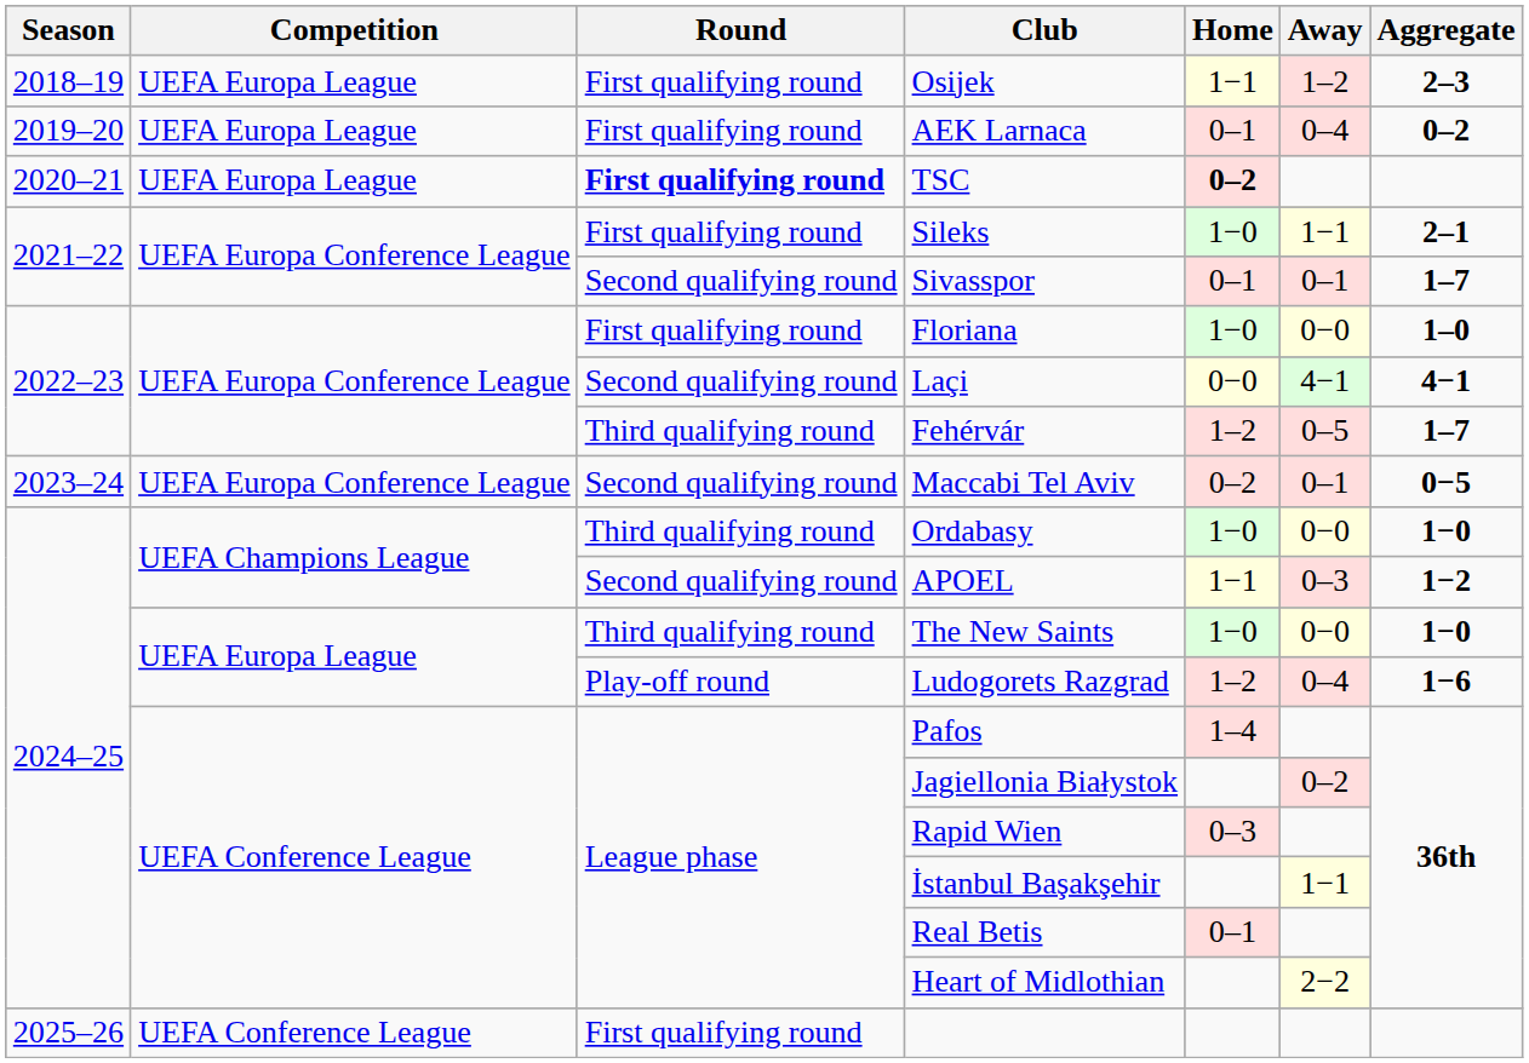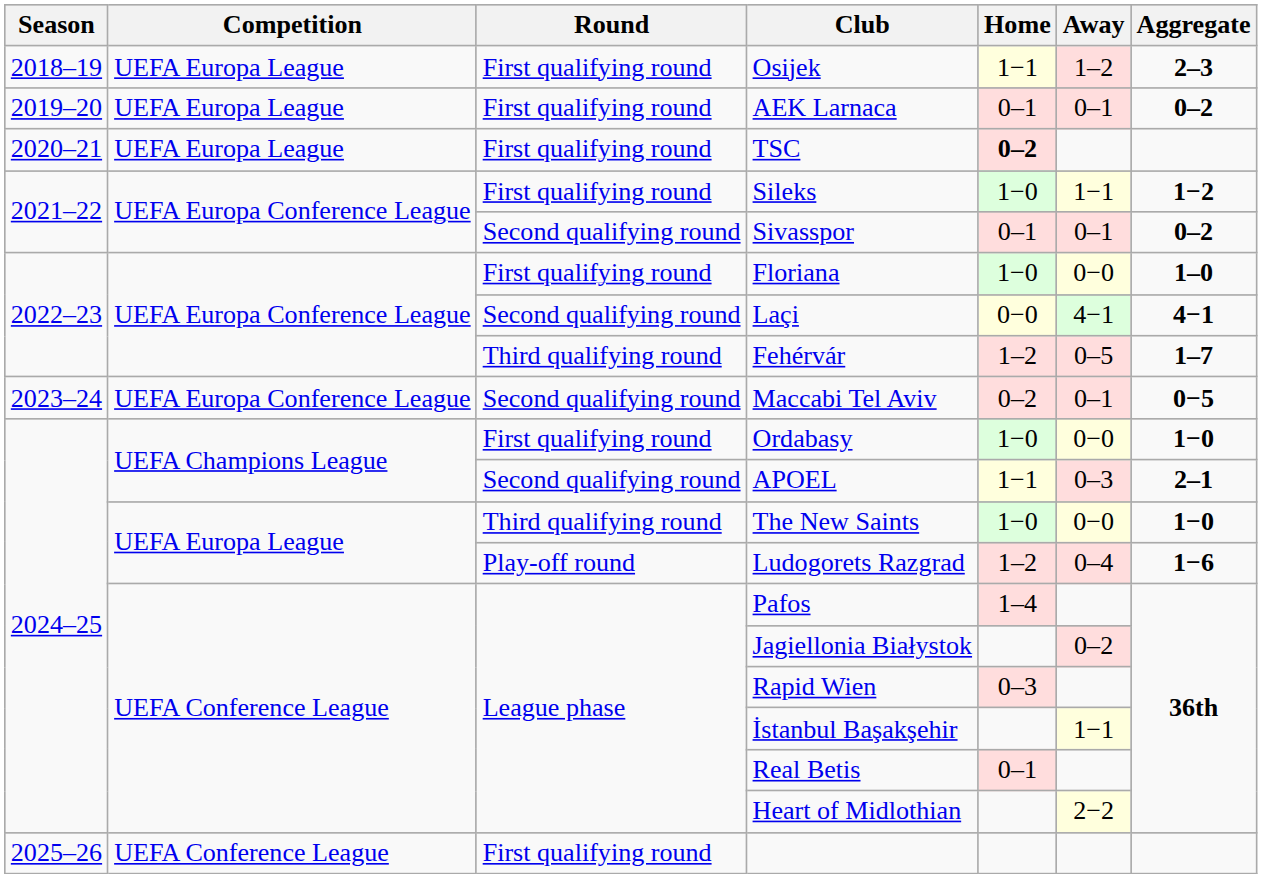AEK Larnaca | Away: 0–4 -> 0–1
TSC | Round: bold -> normal
Sileks | Aggregate: 2–1 -> 1−2
Sivasspor | Aggregate: 1–7 -> 0–2
Ordabasy | Round: Third qualifying round -> First qualifying round
APOEL | Aggregate: 1−2 -> 2–1
